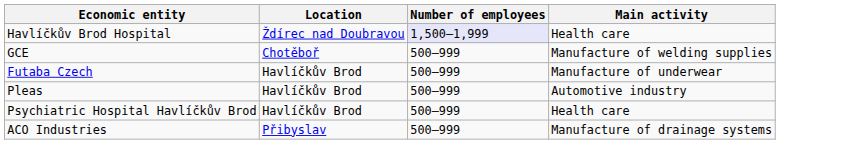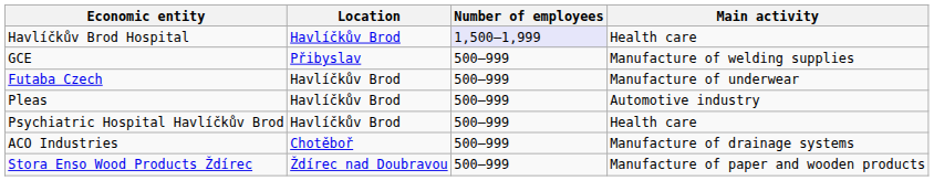Havlíčkův Brod Hospital | Location: Ždírec nad Doubravou -> Havlíčkův Brod
GCE | Location: Chotěboř -> Přibyslav
ACO Industries | Location: Přibyslav -> Chotěboř
+ row: Stora Enso Wood Products Ždírec | Ždírec nad Doubravou | 500–999 | Manufacture of paper and wooden products
